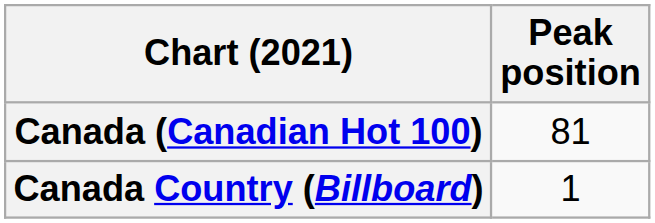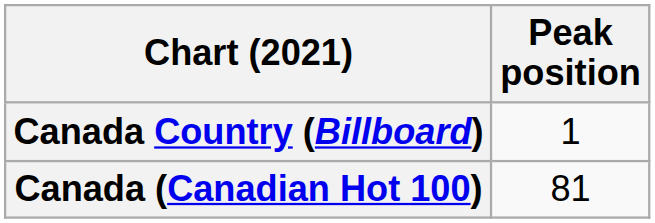rows swapped: Canada (Canadian Hot 100) <-> Canada Country (Billboard)
